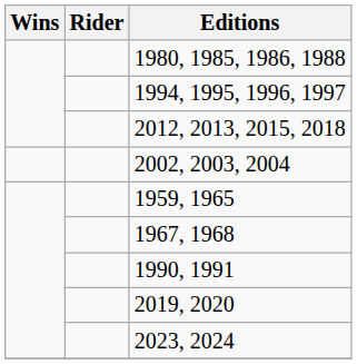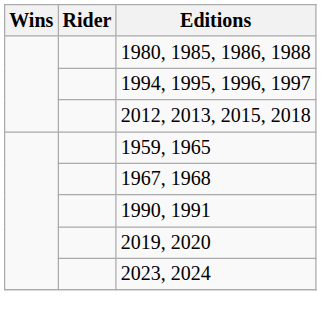- row: 2002, 2003, 2004
